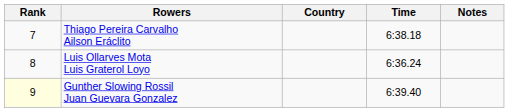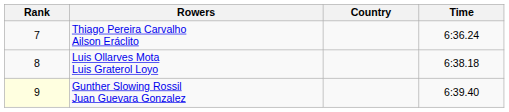- column: Notes
Thiago Pereira Carvalho Ailson Eráclito | Time: 6:38.18 -> 6:36.24
Luis Ollarves Mota Luis Graterol Loyo | Time: 6:36.24 -> 6:38.18
